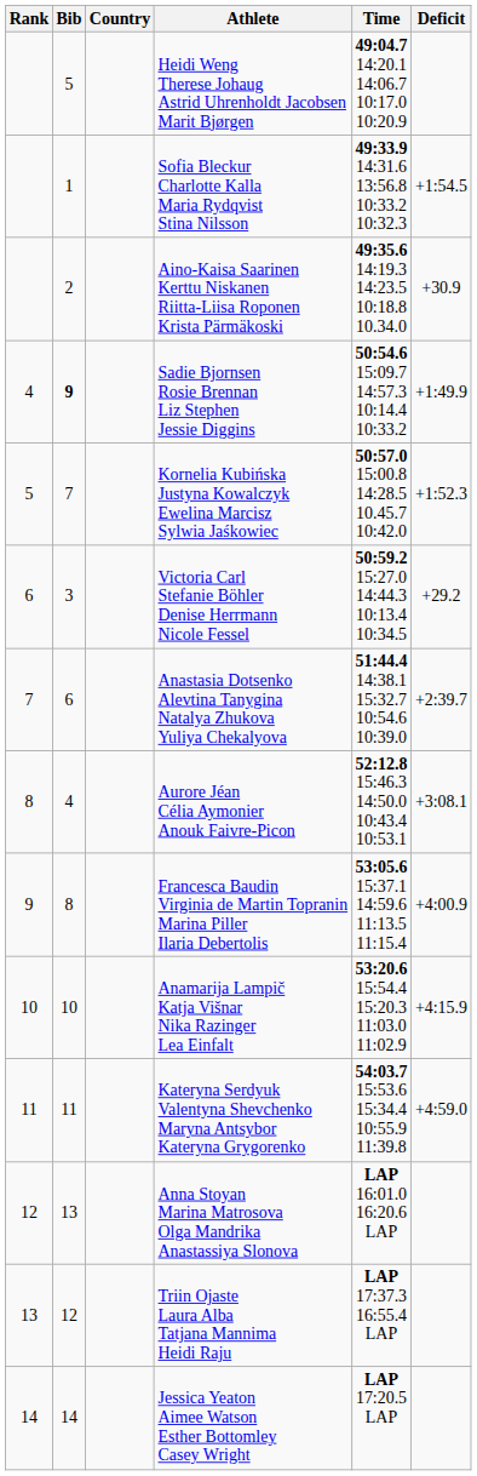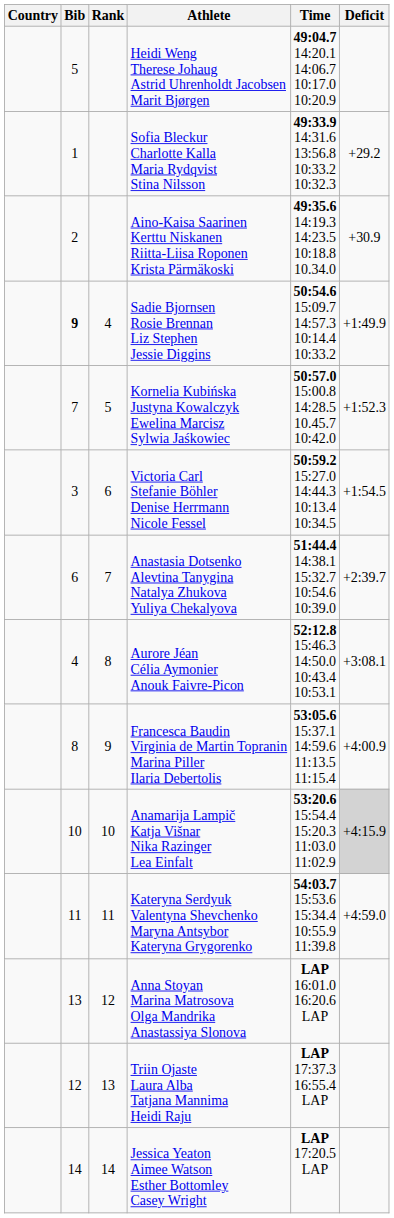columns swapped: Rank <-> Country
Sofia Bleckur Charlotte Kalla Maria Rydqvist Stina Nilsson | Deficit: +1:54.5 -> +29.2
Victoria Carl Stefanie Böhler Denise Herrmann Nicole Fessel | Deficit: +29.2 -> +1:54.5
Anamarija Lampič Katja Višnar Nika Razinger Lea Einfalt | Deficit: no background -> lightgrey background
